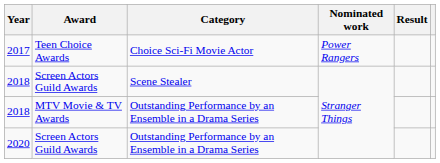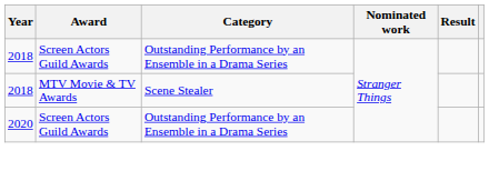- row: 2017 | Teen Choice Awards | Choice Sci-Fi Movie Actor | Power Rangers
2018 / Screen Actors Guild Awards | Category: Scene Stealer -> Outstanding Performance by an Ensemble in a Drama Series
2018 / MTV Movie & TV Awards | Category: Outstanding Performance by an Ensemble in a Drama Series -> Scene Stealer
